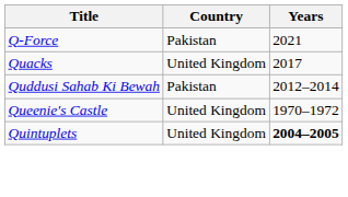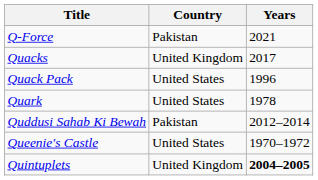+ row: Quack Pack | United States | 1996
+ row: Quark | United States | 1978
Queenie's Castle | Country: United Kingdom -> United States
